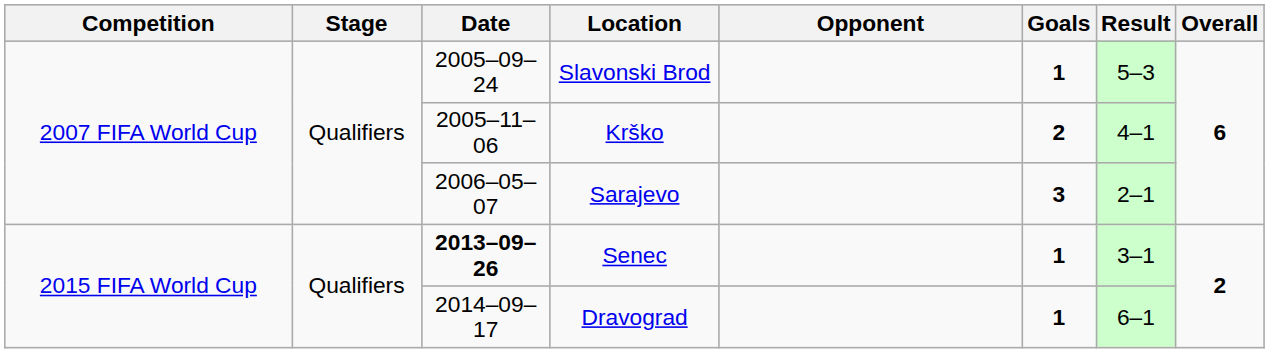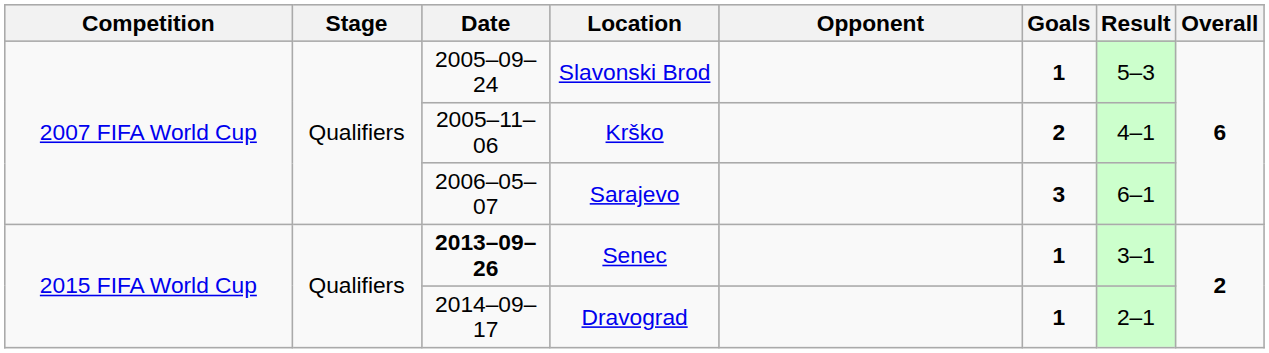Sarajevo | Result: 2–1 -> 6–1
Dravograd | Result: 6–1 -> 2–1
